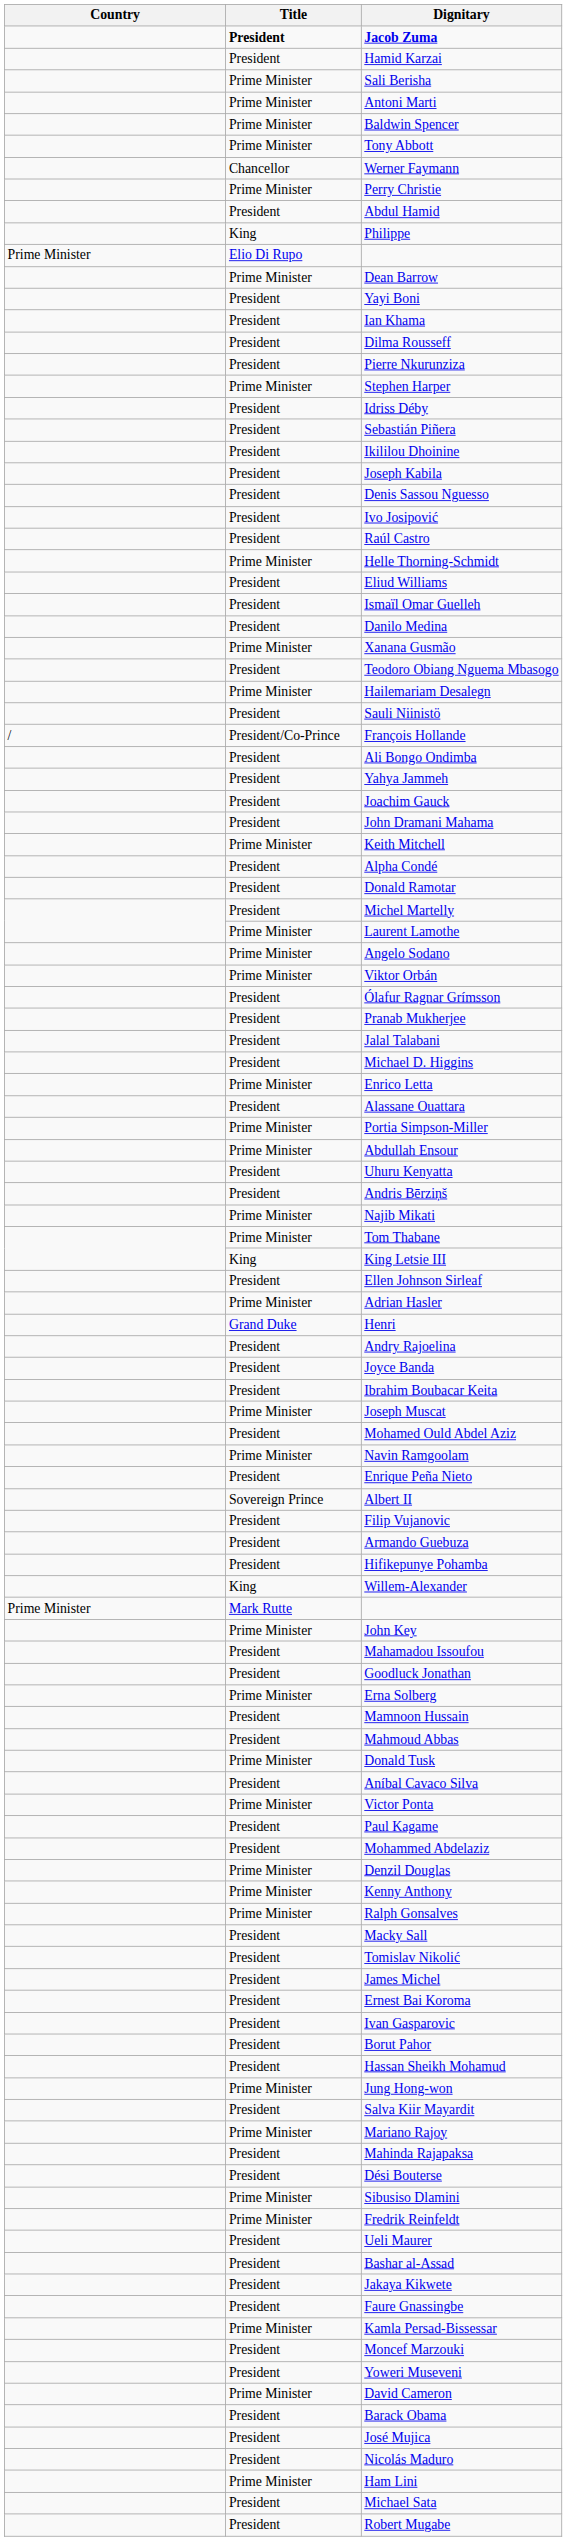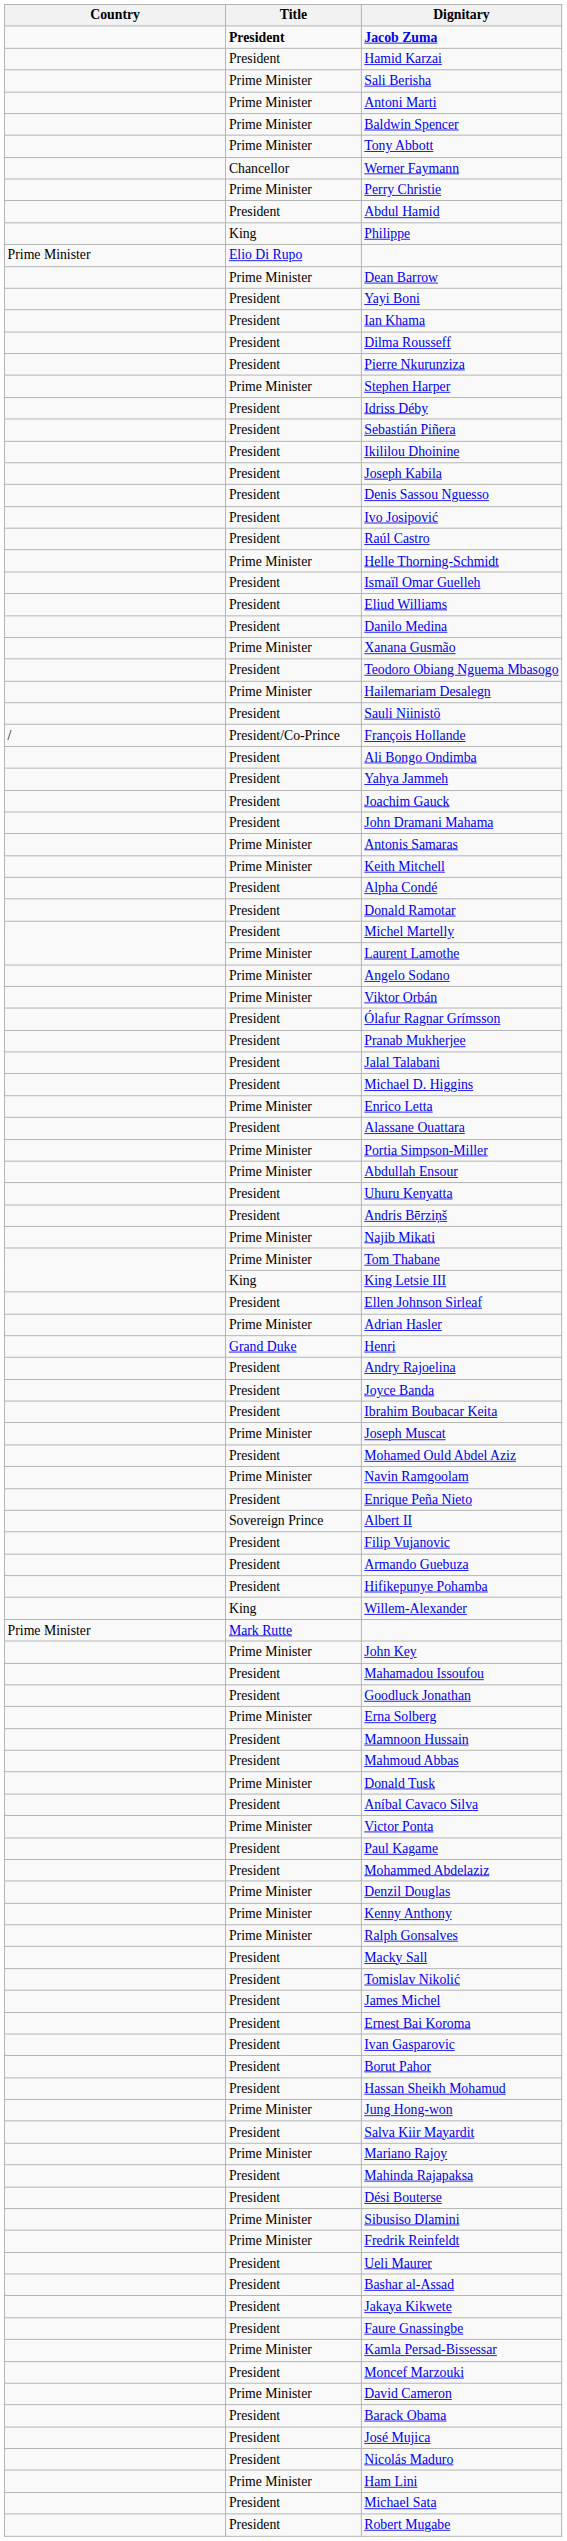rows swapped: Ismaïl Omar Guelleh <-> Eliud Williams
+ row: Prime Minister | Antonis Samaras
- row: President | Yoweri Museveni
